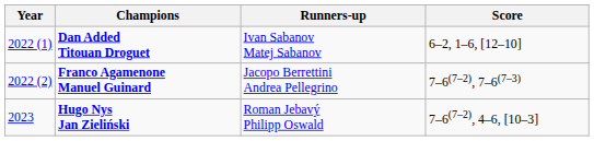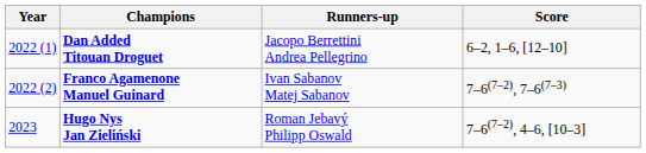Dan Added Titouan Droguet | Runners-up: Ivan Sabanov Matej Sabanov -> Jacopo Berrettini Andrea Pellegrino
Franco Agamenone Manuel Guinard | Runners-up: Jacopo Berrettini Andrea Pellegrino -> Ivan Sabanov Matej Sabanov
